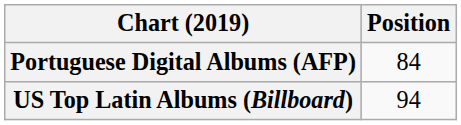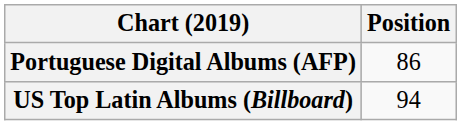Portuguese Digital Albums (AFP) | Position: 84 -> 86
